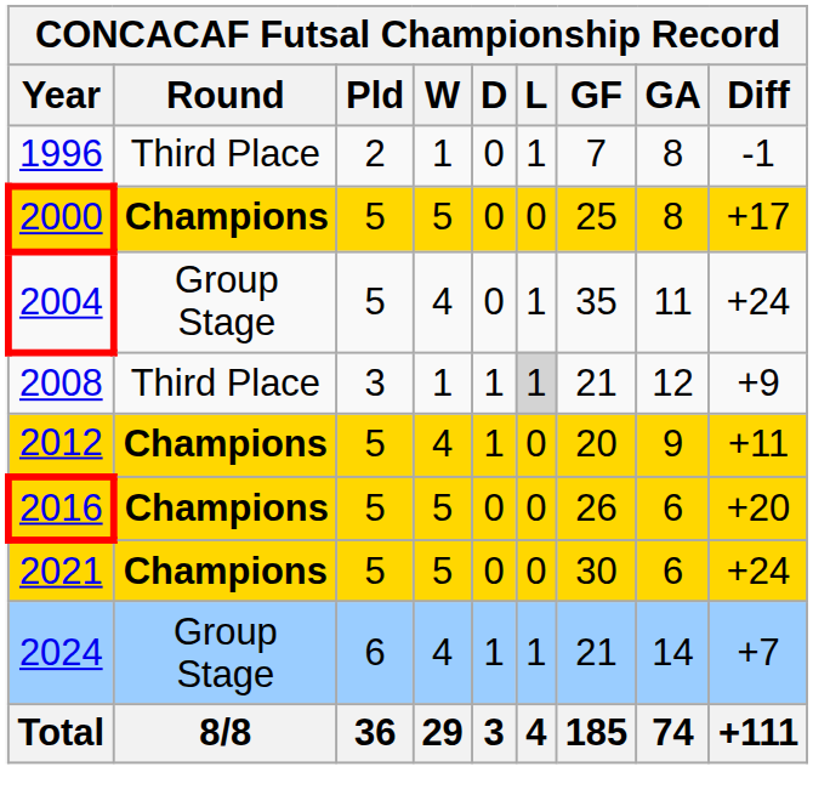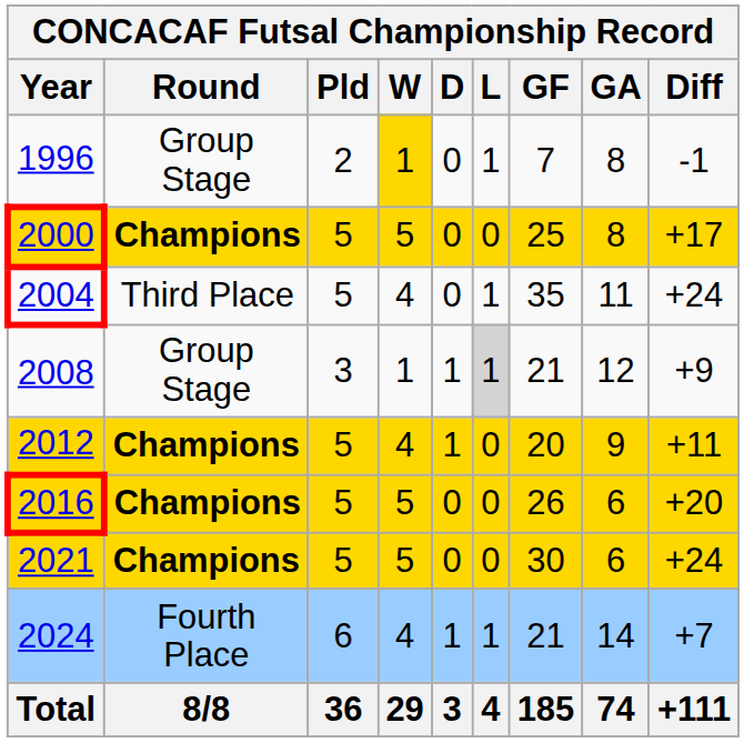1996 | Round: Third Place -> Group Stage
1996 | W: no background -> gold background
2004 | Round: Group Stage -> Third Place
2008 | Round: Third Place -> Group Stage
2024 | Round: Group Stage -> Fourth Place
